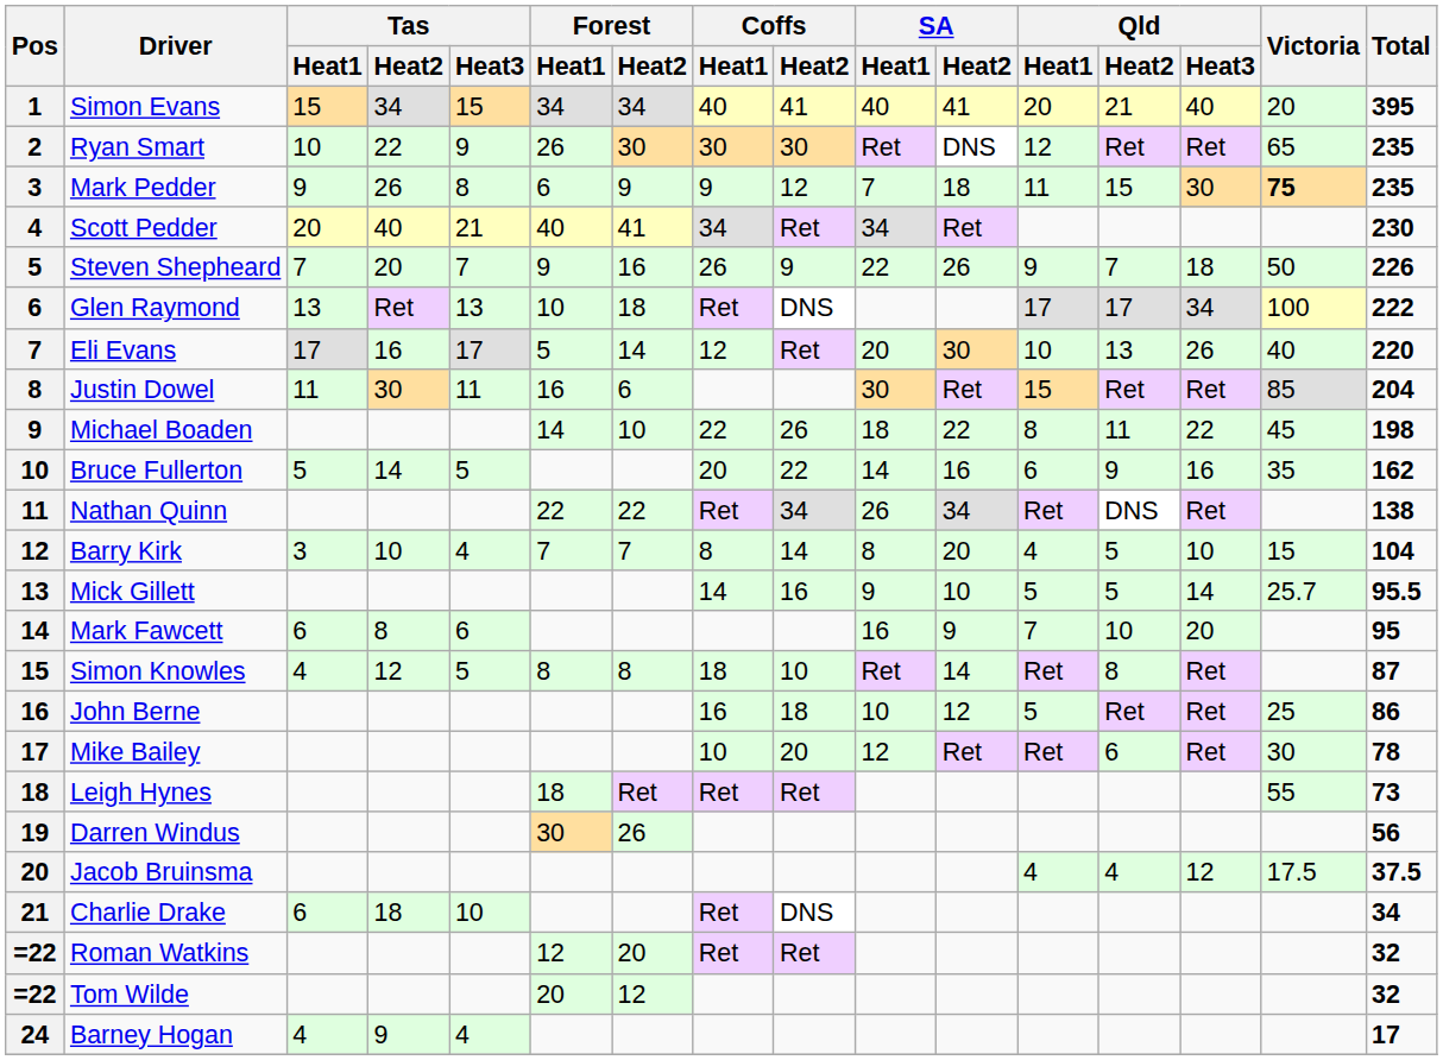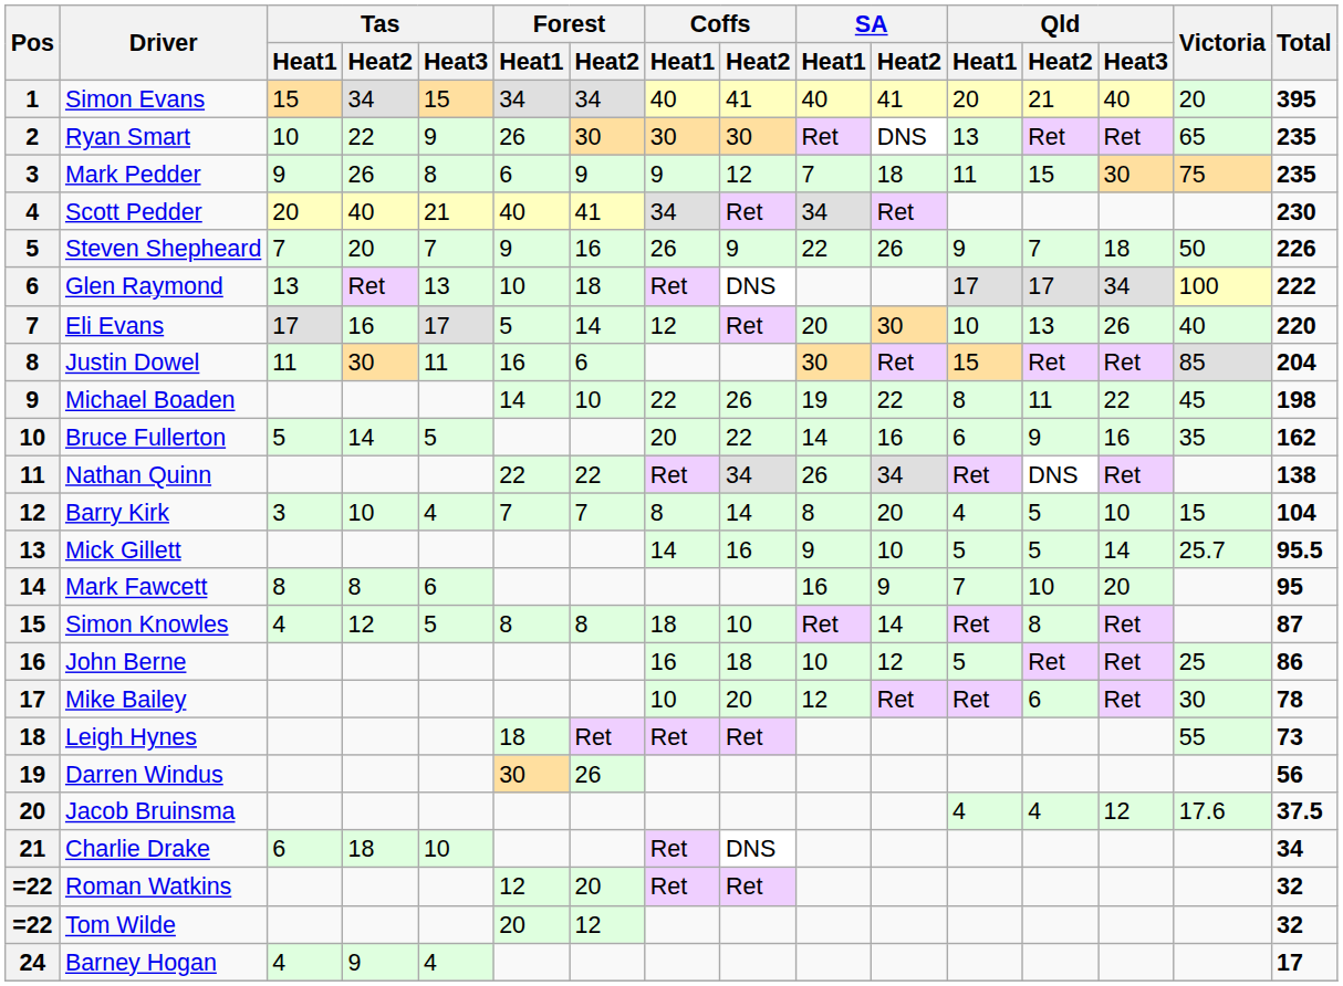Ryan Smart | Qld / Heat1: 12 -> 13
Mark Pedder | Victoria: bold -> normal
Michael Boaden | SA / Heat1: 18 -> 19
Mark Fawcett | Tas / Heat1: 6 -> 8
Jacob Bruinsma | Victoria: 17.5 -> 17.6
